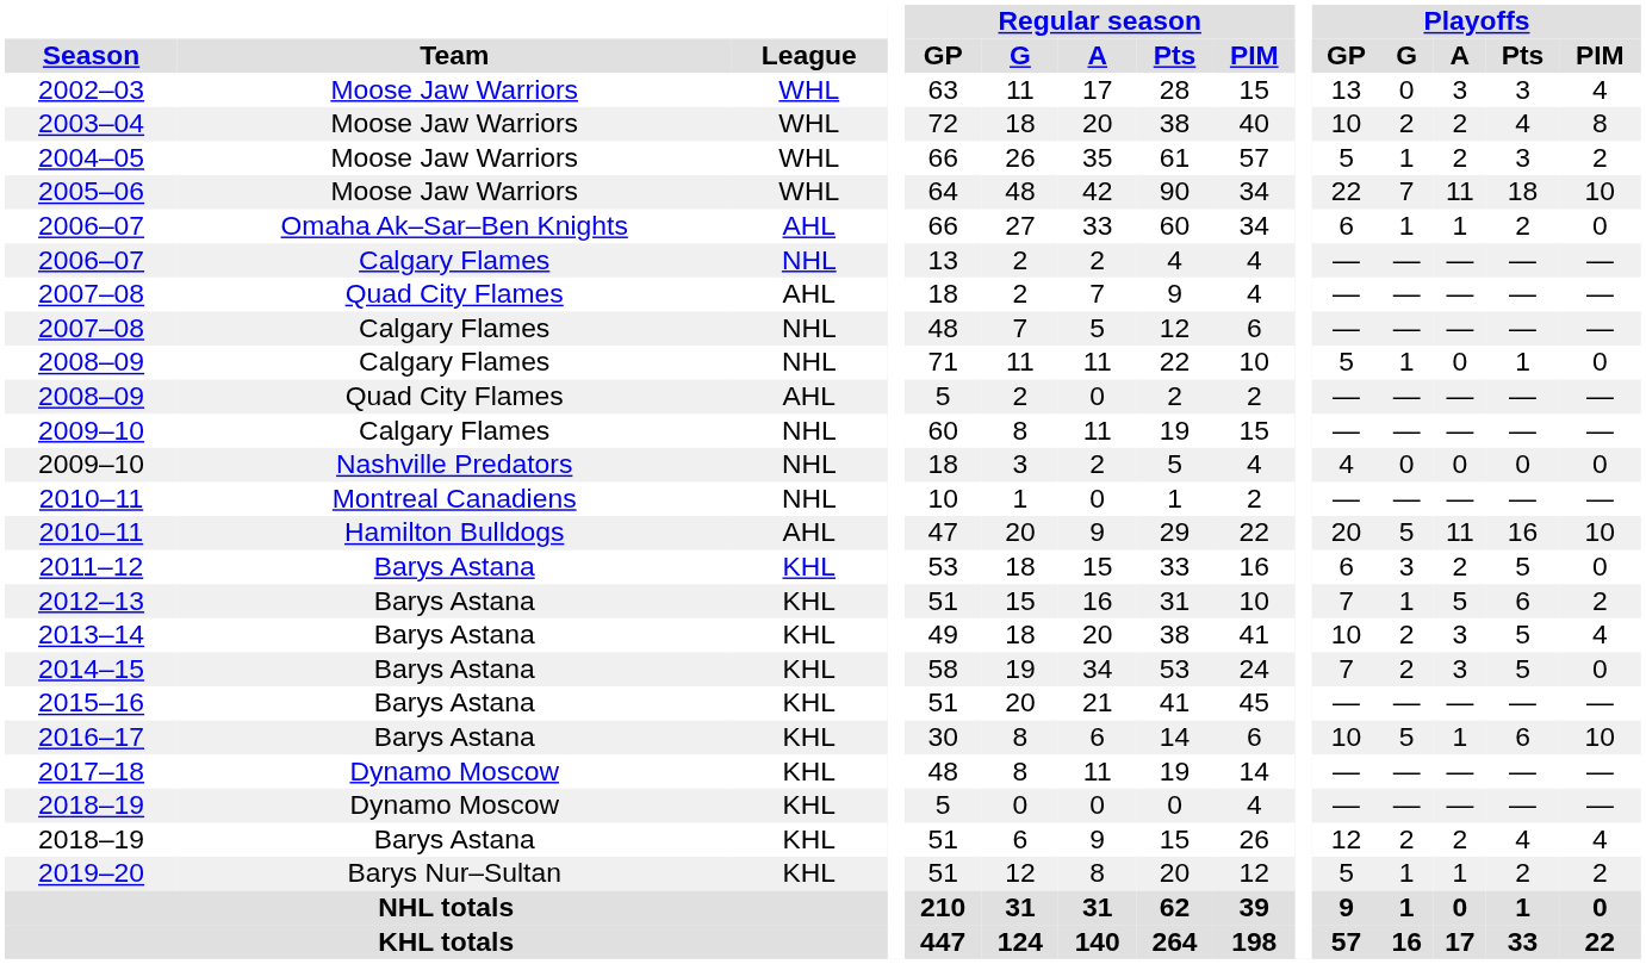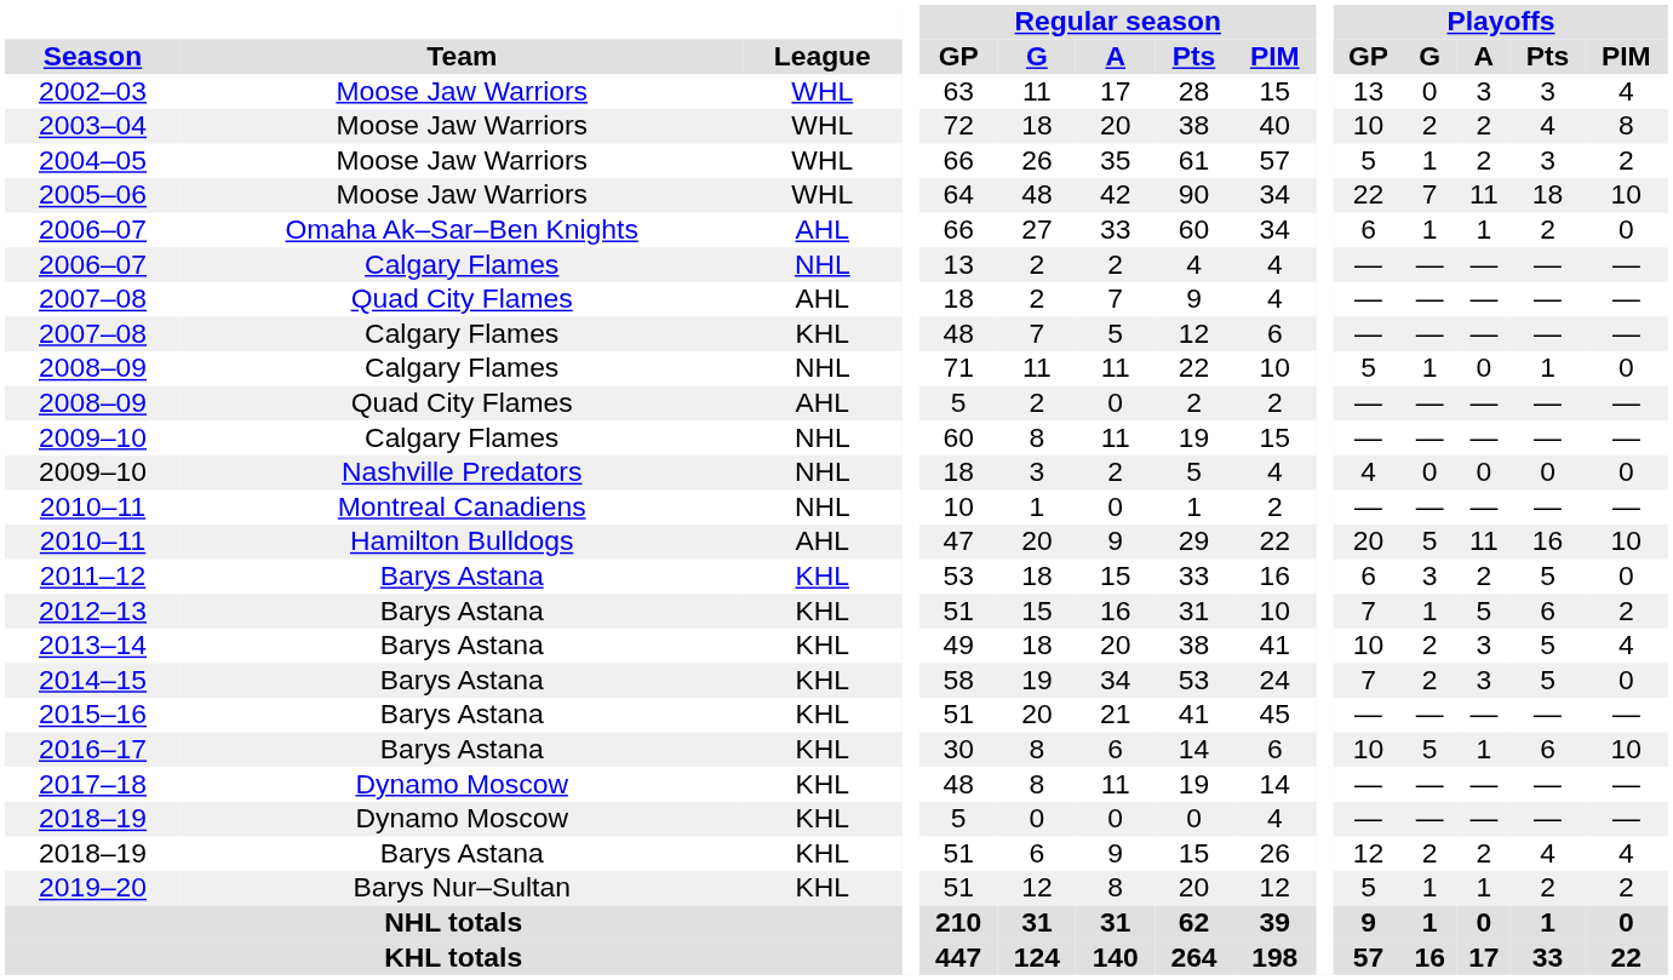2007–08 / Calgary Flames | League: NHL -> KHL
